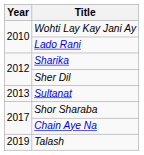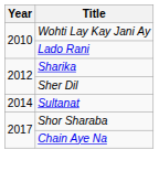Sultanat | Year: 2013 -> 2014
- row: 2019 | Talash
